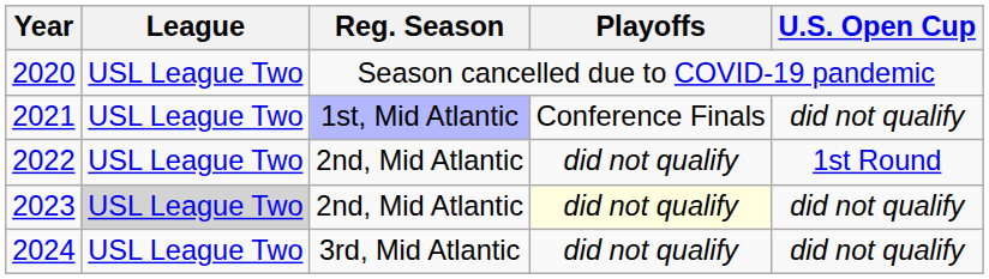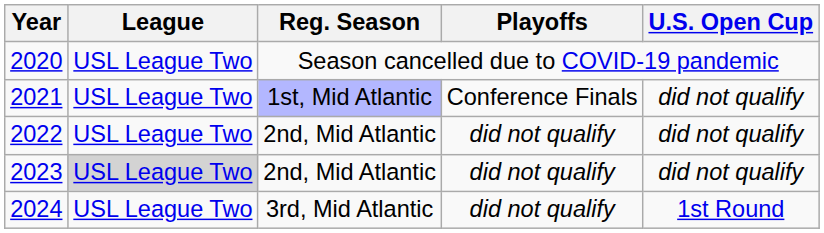2022 | U.S. Open Cup: 1st Round -> did not qualify
2023 | Playoffs: lightyellow background -> no background
2024 | U.S. Open Cup: did not qualify -> 1st Round
